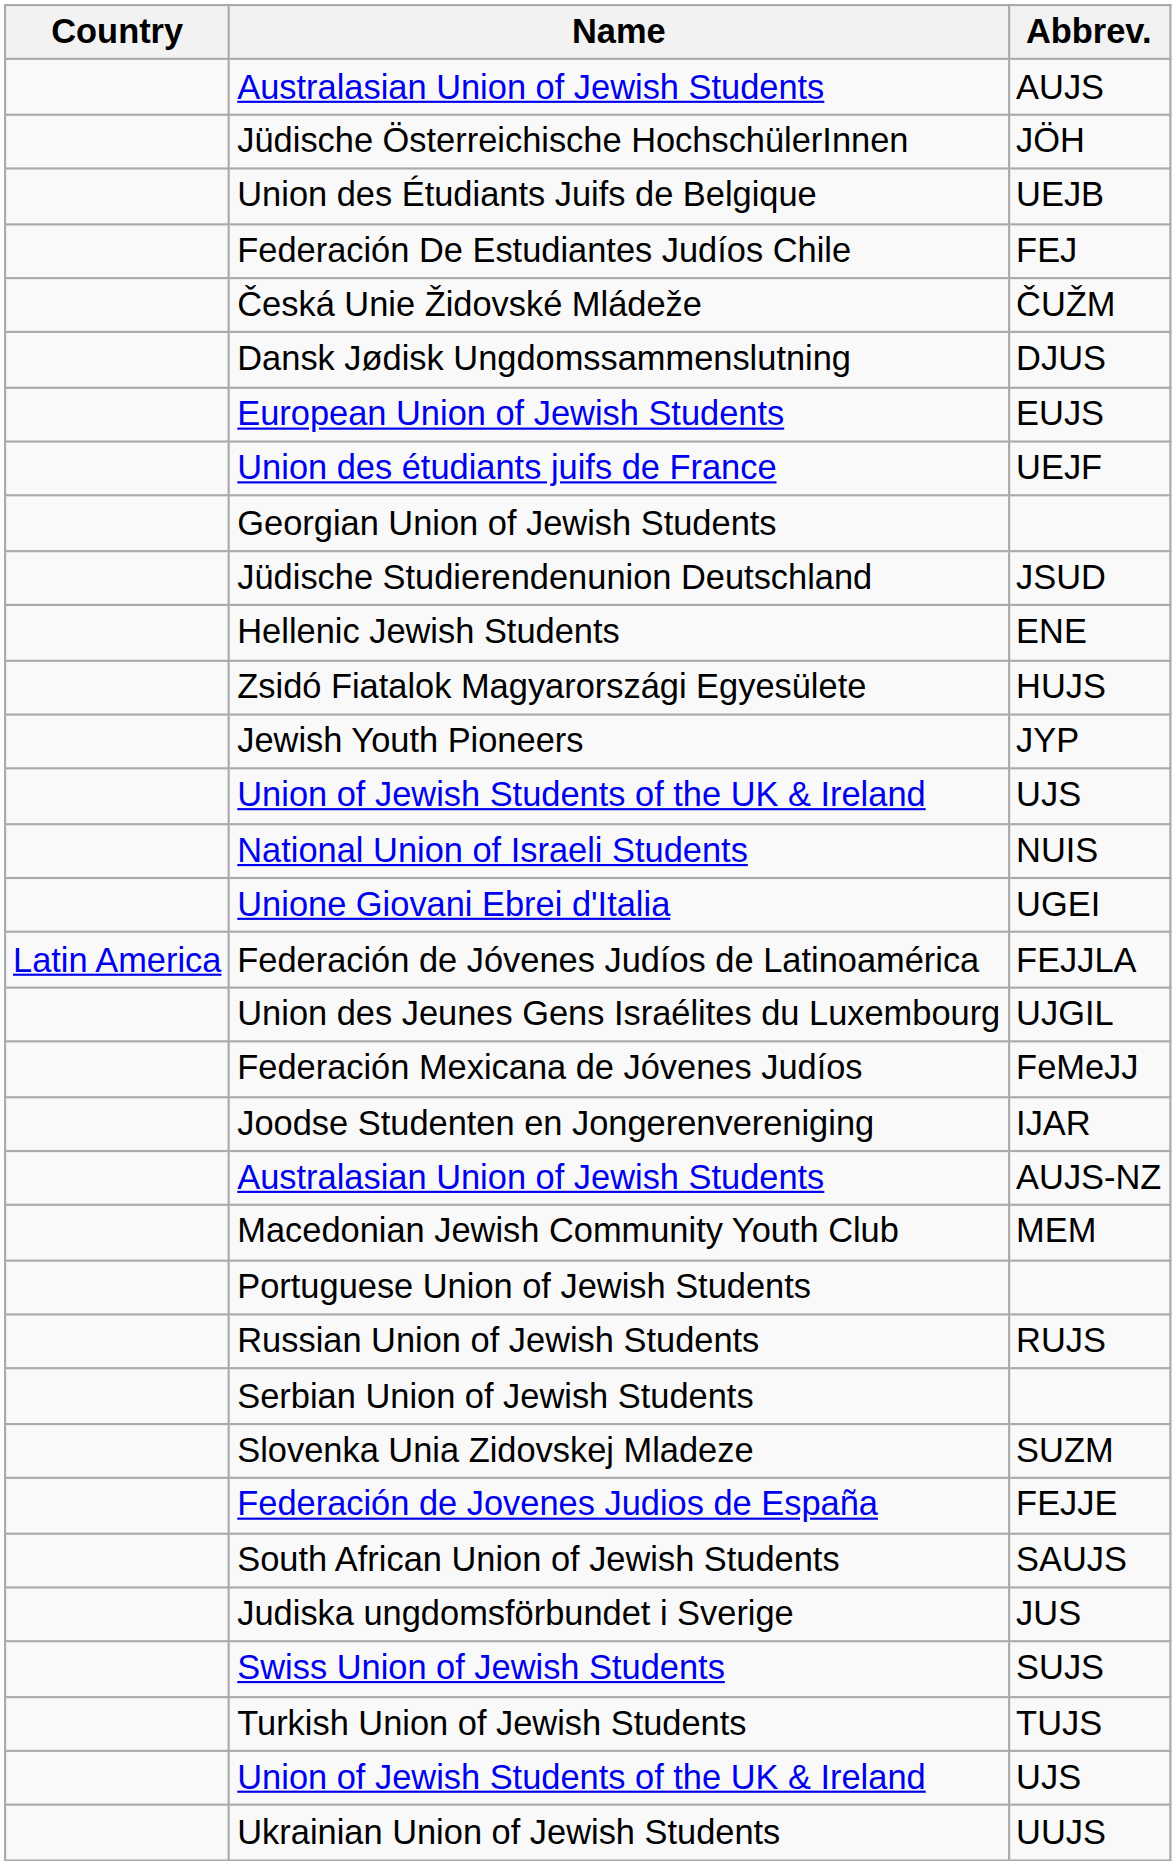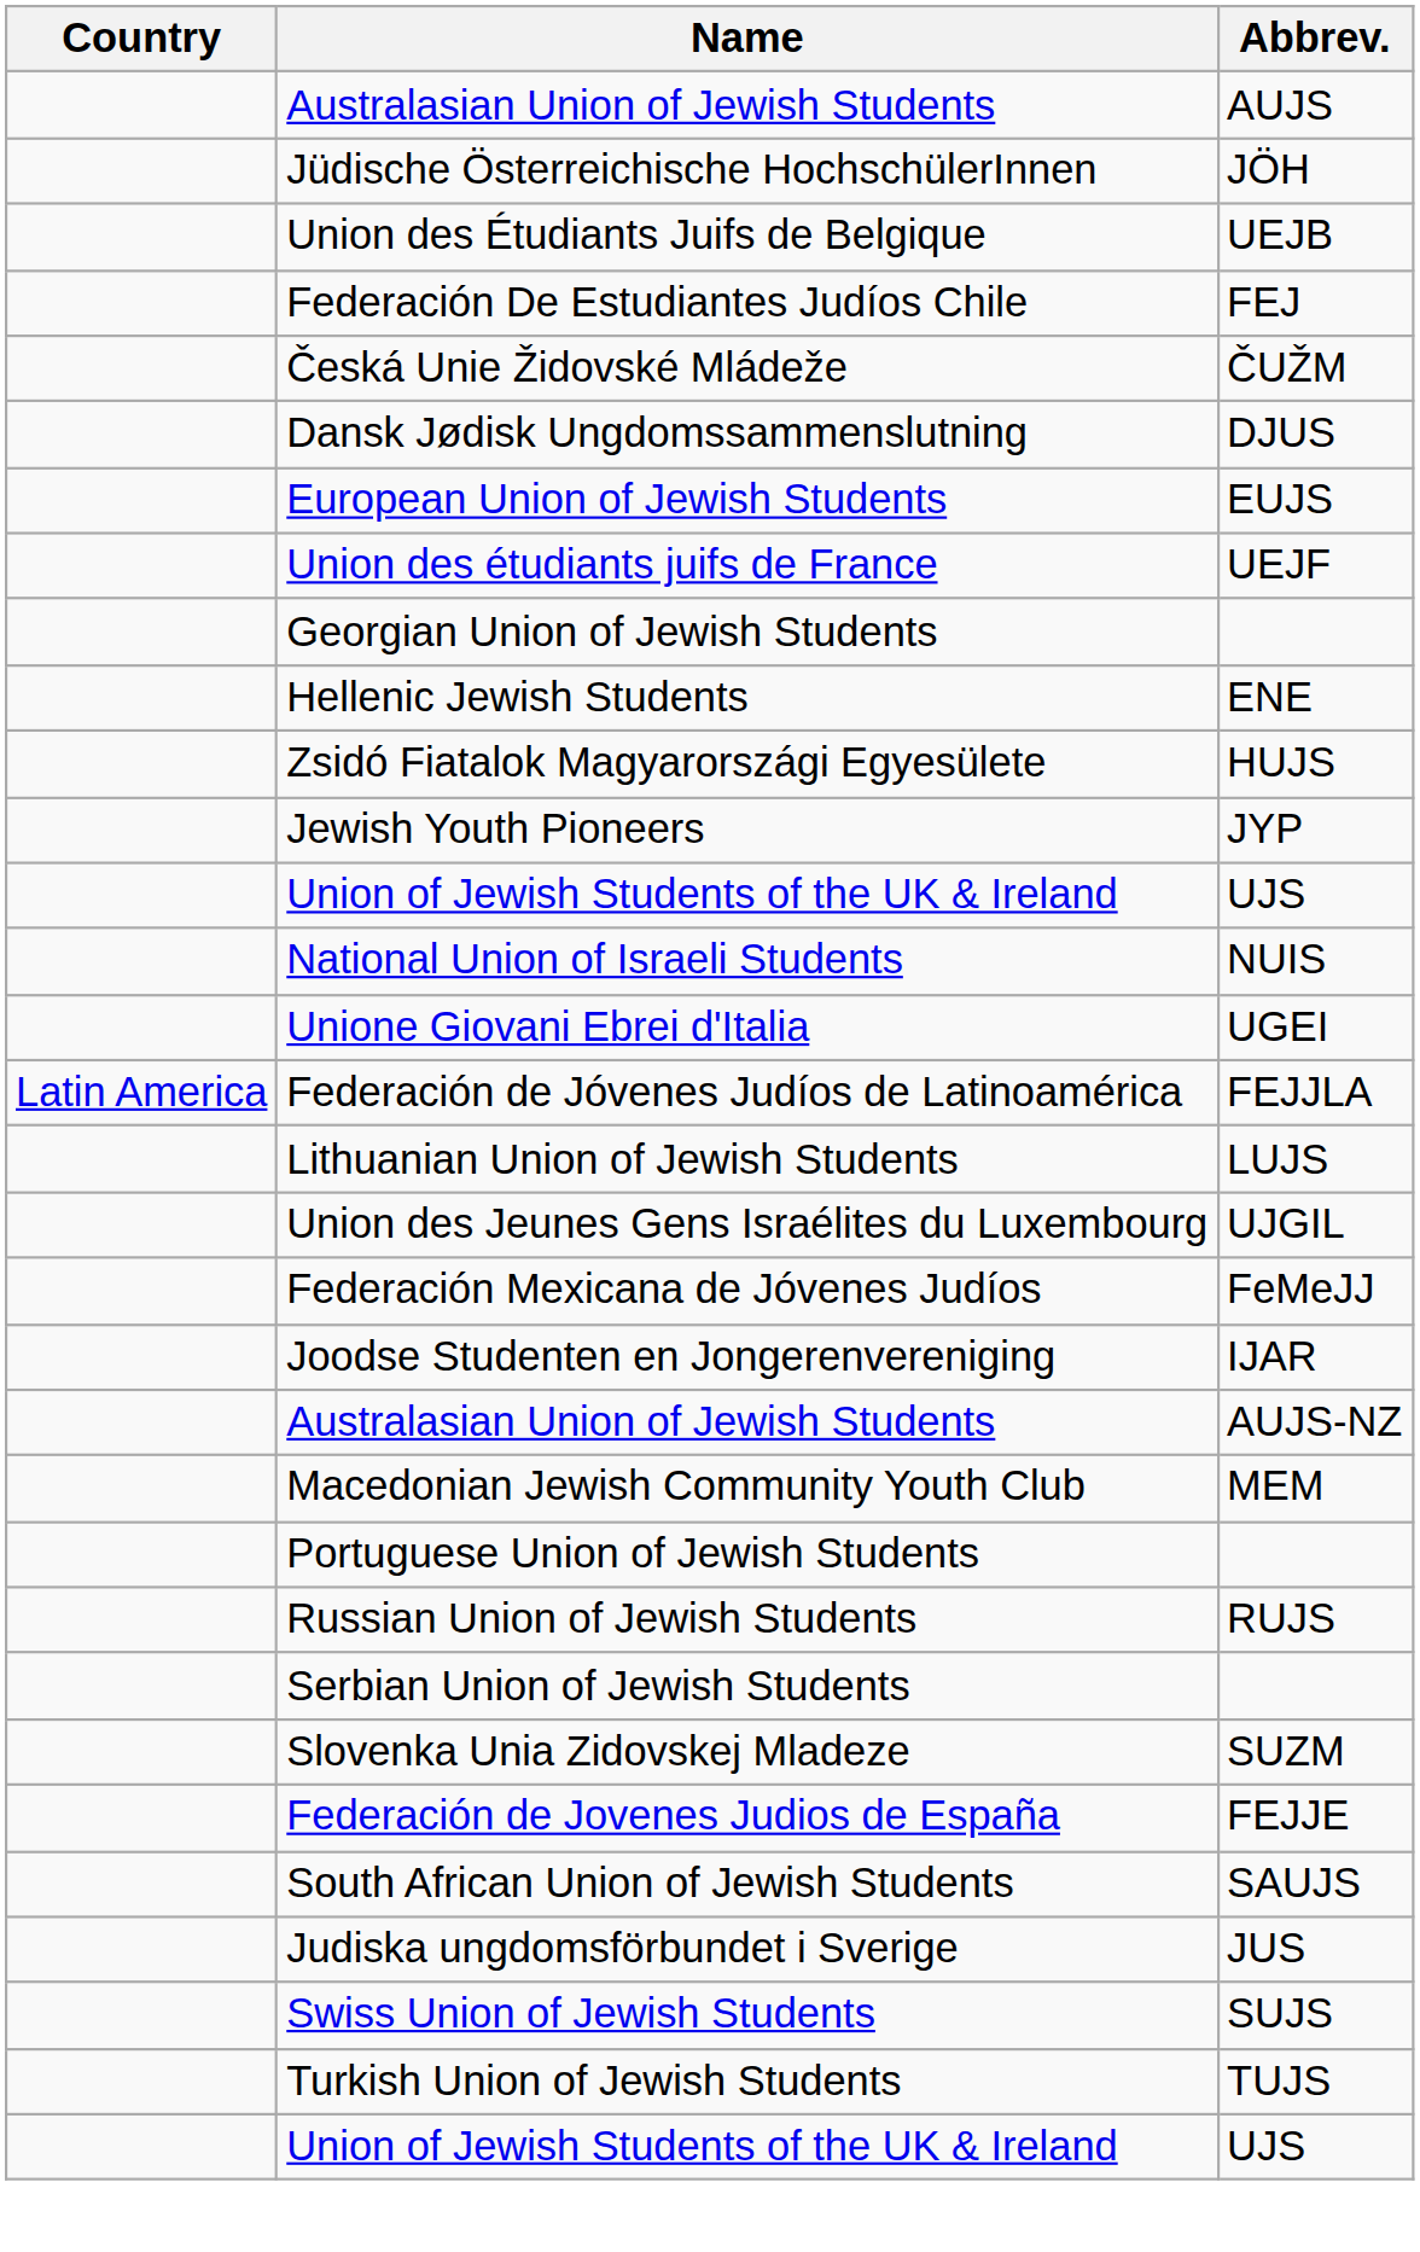- row: Jüdische Studierendenunion Deutschland | JSUD
+ row: Lithuanian Union of Jewish Students | LUJS
- row: Ukrainian Union of Jewish Students | UUJS
